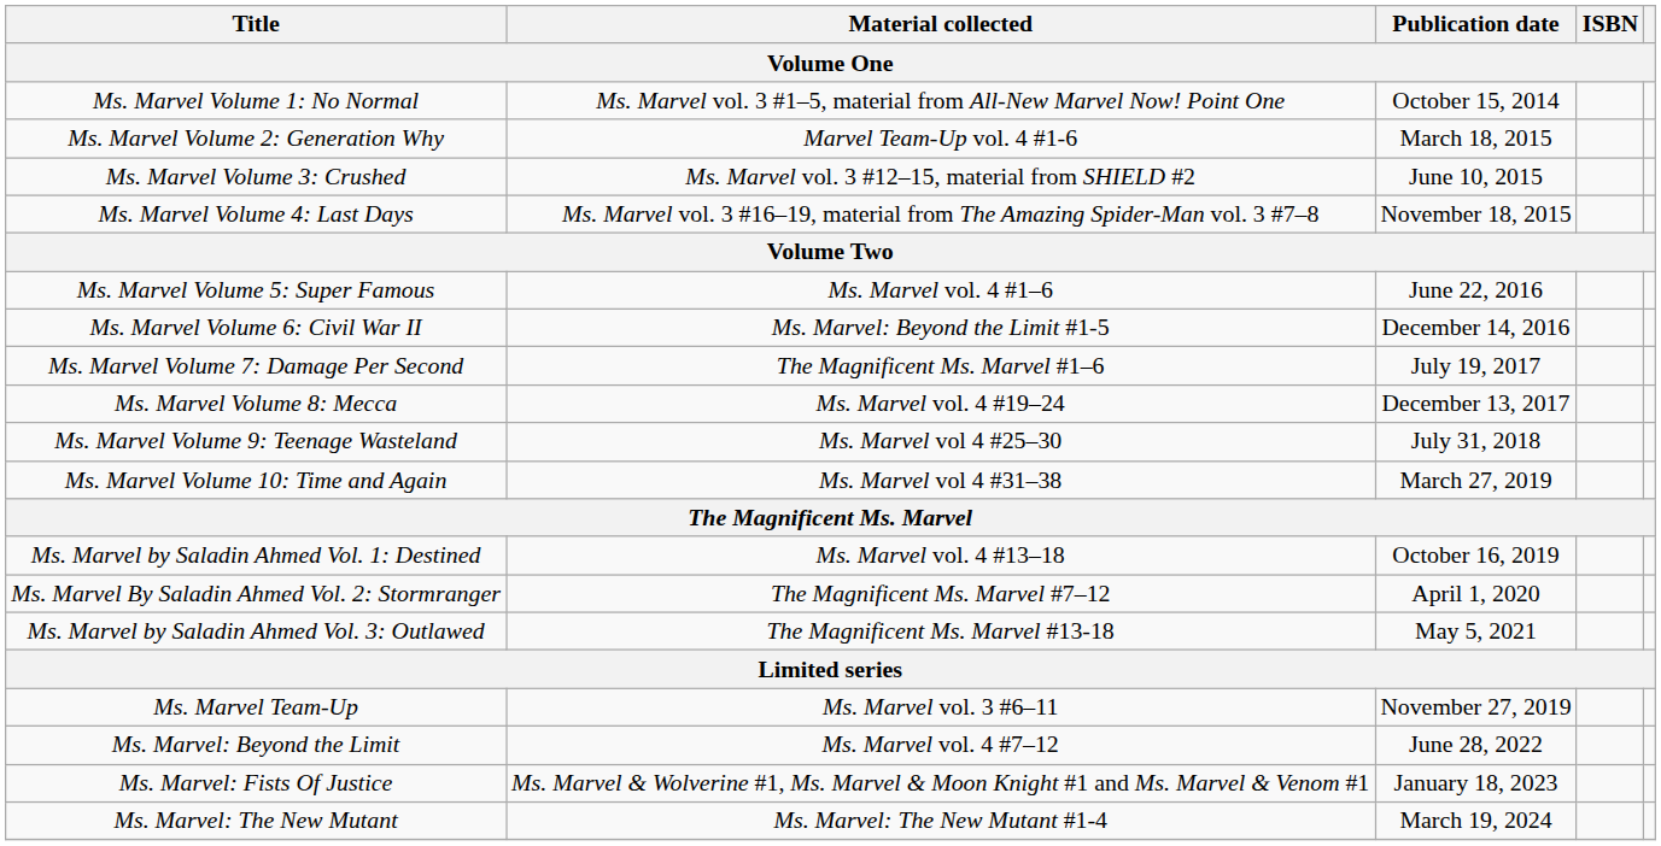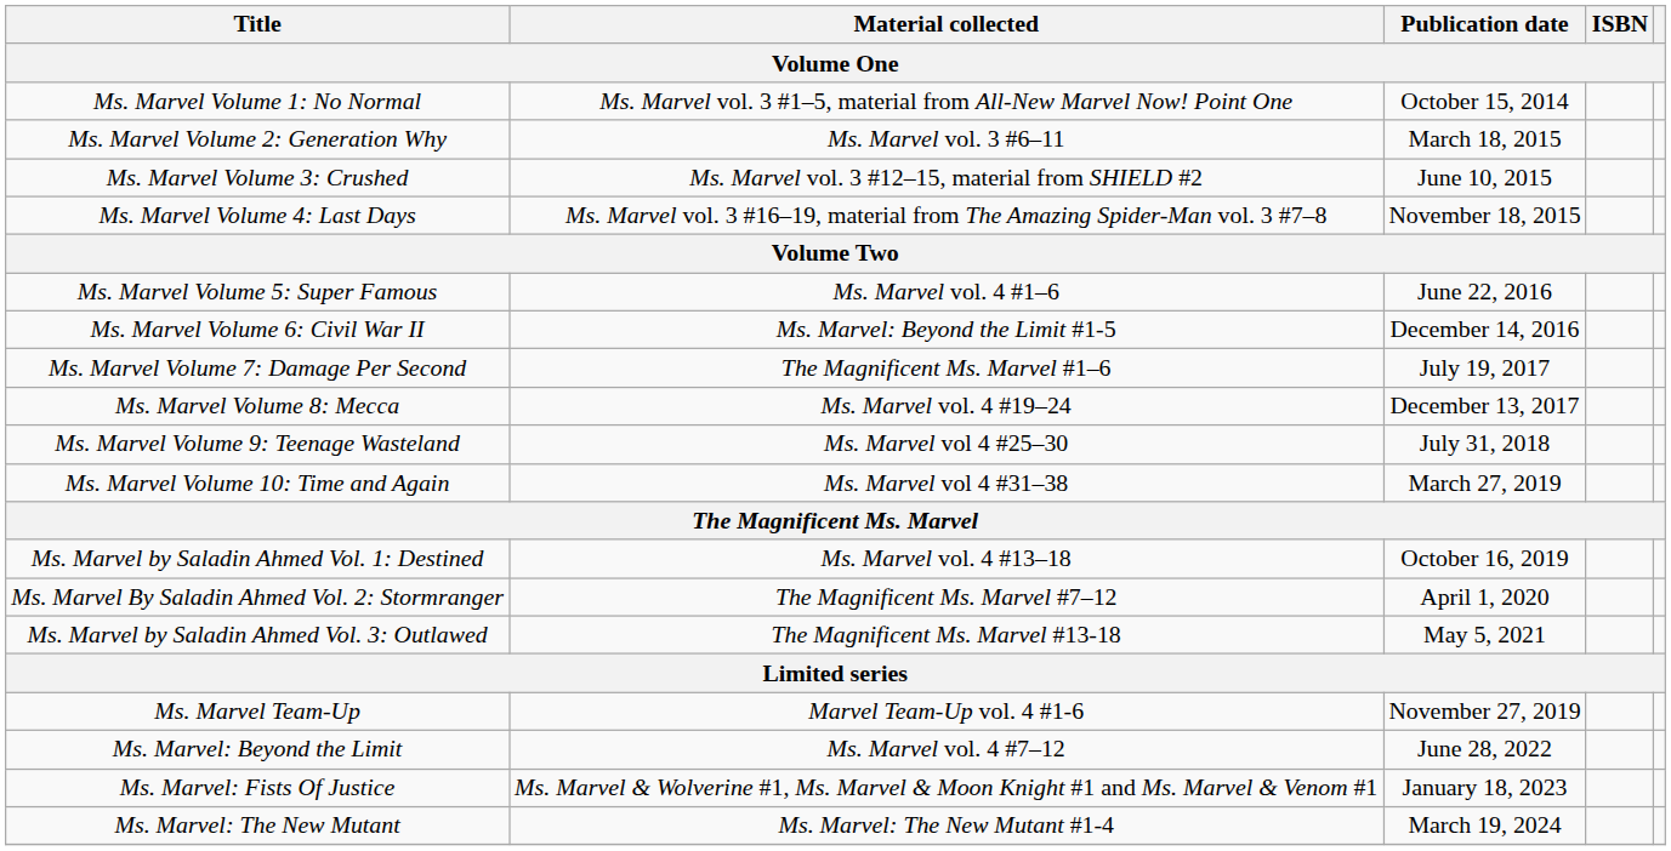Ms. Marvel Volume 2: Generation Why | Material collected: Marvel Team-Up vol. 4 #1-6 -> Ms. Marvel vol. 3 #6–11
Ms. Marvel Team-Up | Material collected: Ms. Marvel vol. 3 #6–11 -> Marvel Team-Up vol. 4 #1-6
